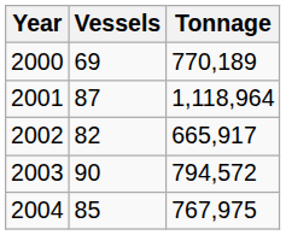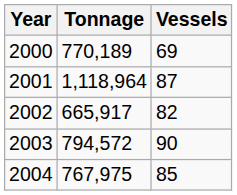columns swapped: Vessels <-> Tonnage
